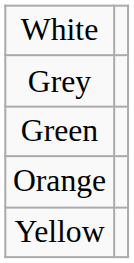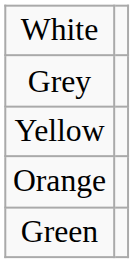rows swapped: Yellow <-> Green
